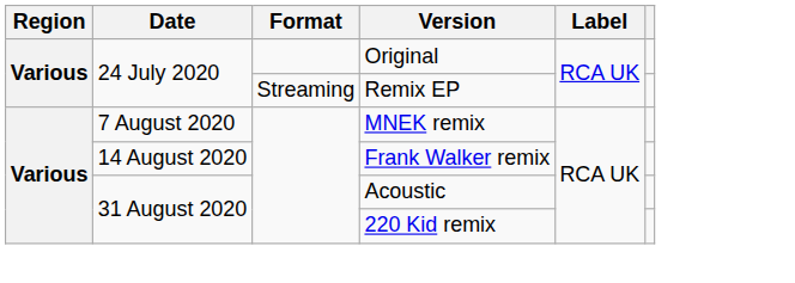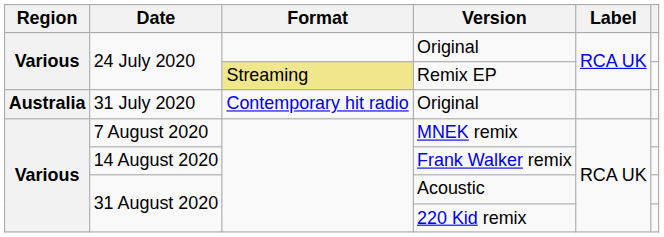Remix EP | Format: no background -> khaki background
+ row: Australia | 31 July 2020 | Contemporary hit radio | Original
